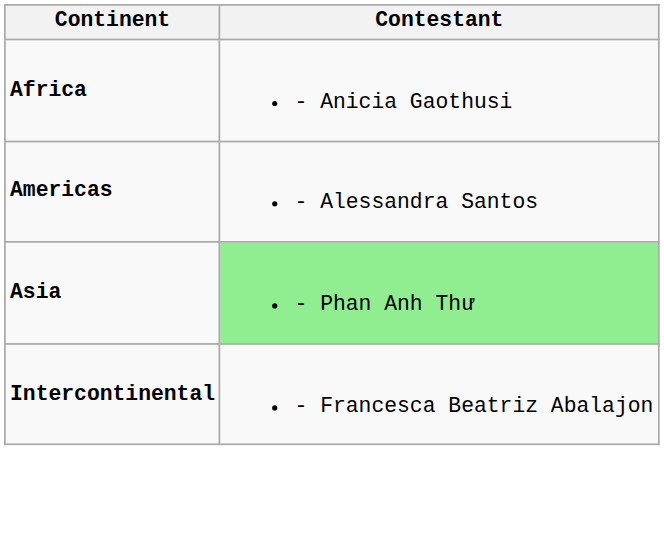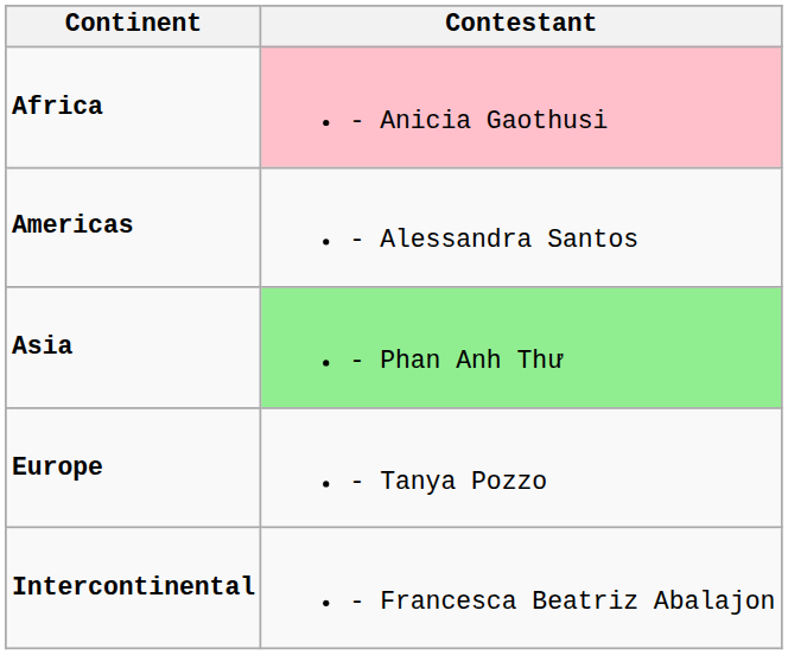Africa | Contestant: no background -> pink background
+ row: Europe | - Tanya Pozzo
